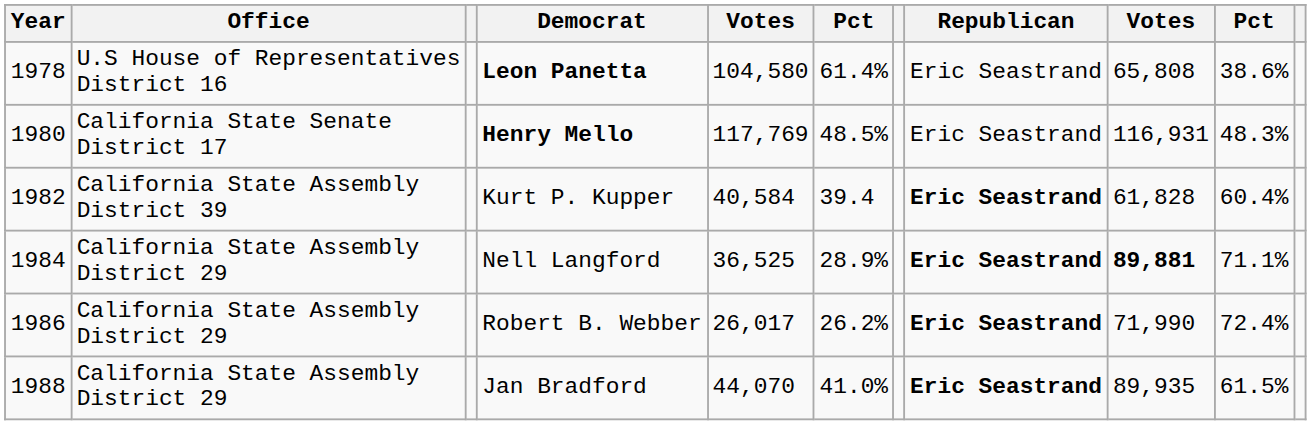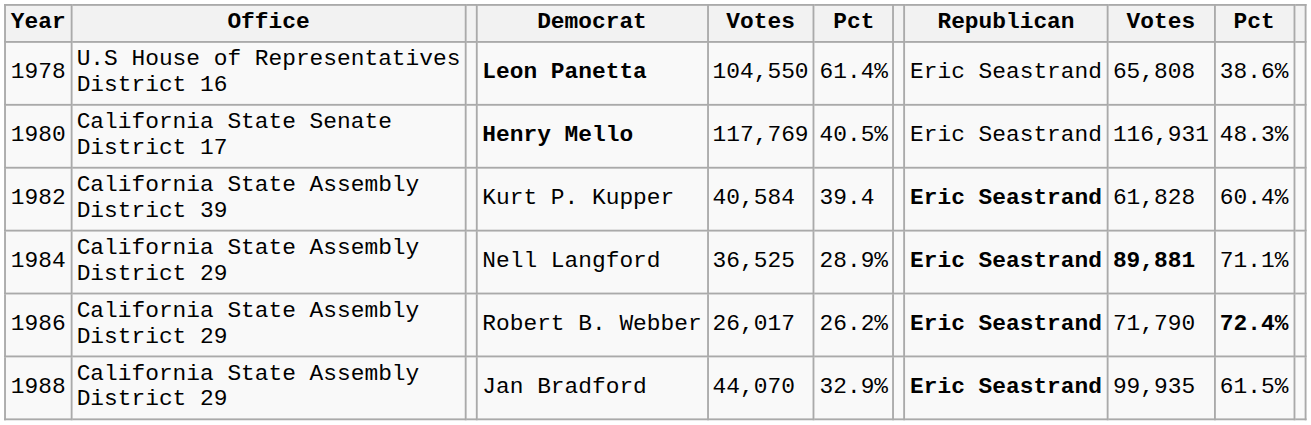Leon Panetta | column 5: 104,580 -> 104,550
Henry Mello | column 6: 48.5% -> 40.5%
Robert B. Webber | column 9: 71,990 -> 71,790
Robert B. Webber | column 10: normal -> bold
Jan Bradford | column 6: 41.0% -> 32.9%
Jan Bradford | column 9: 89,935 -> 99,935
